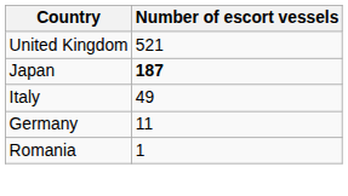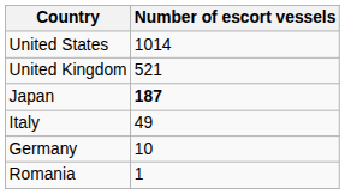+ row: United States | 1014
Germany | Number of escort vessels: 11 -> 10
